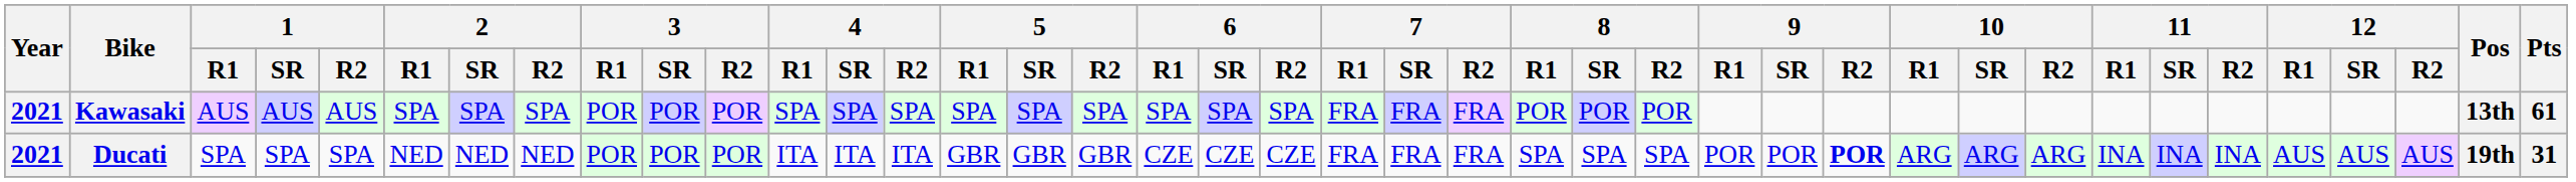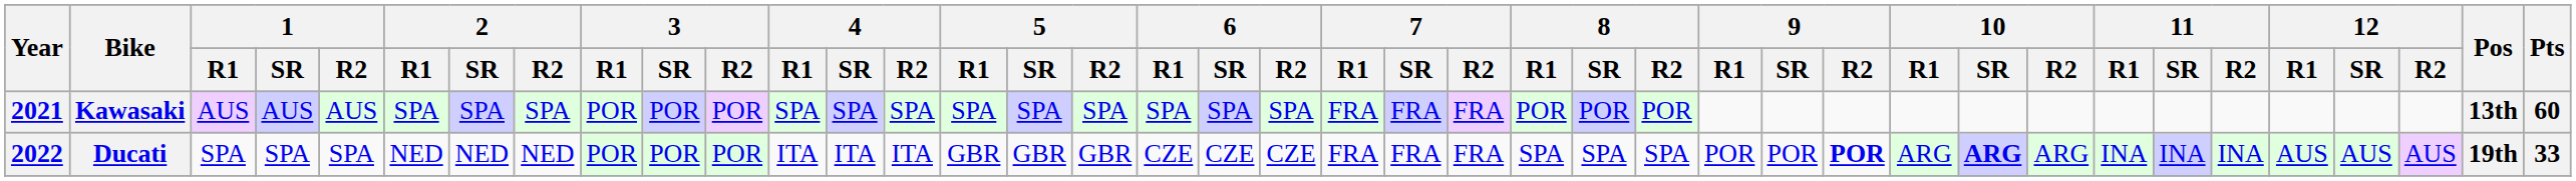Kawasaki | Pts: 61 -> 60
Ducati | Year: 2021 -> 2022
Ducati | 10 / SR: normal -> bold
Ducati | Pts: 31 -> 33
